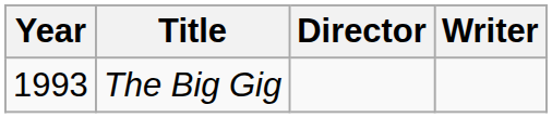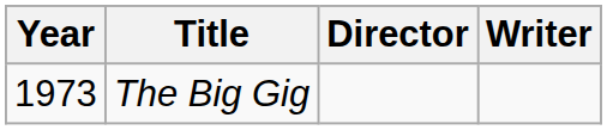The Big Gig | Year: 1993 -> 1973
